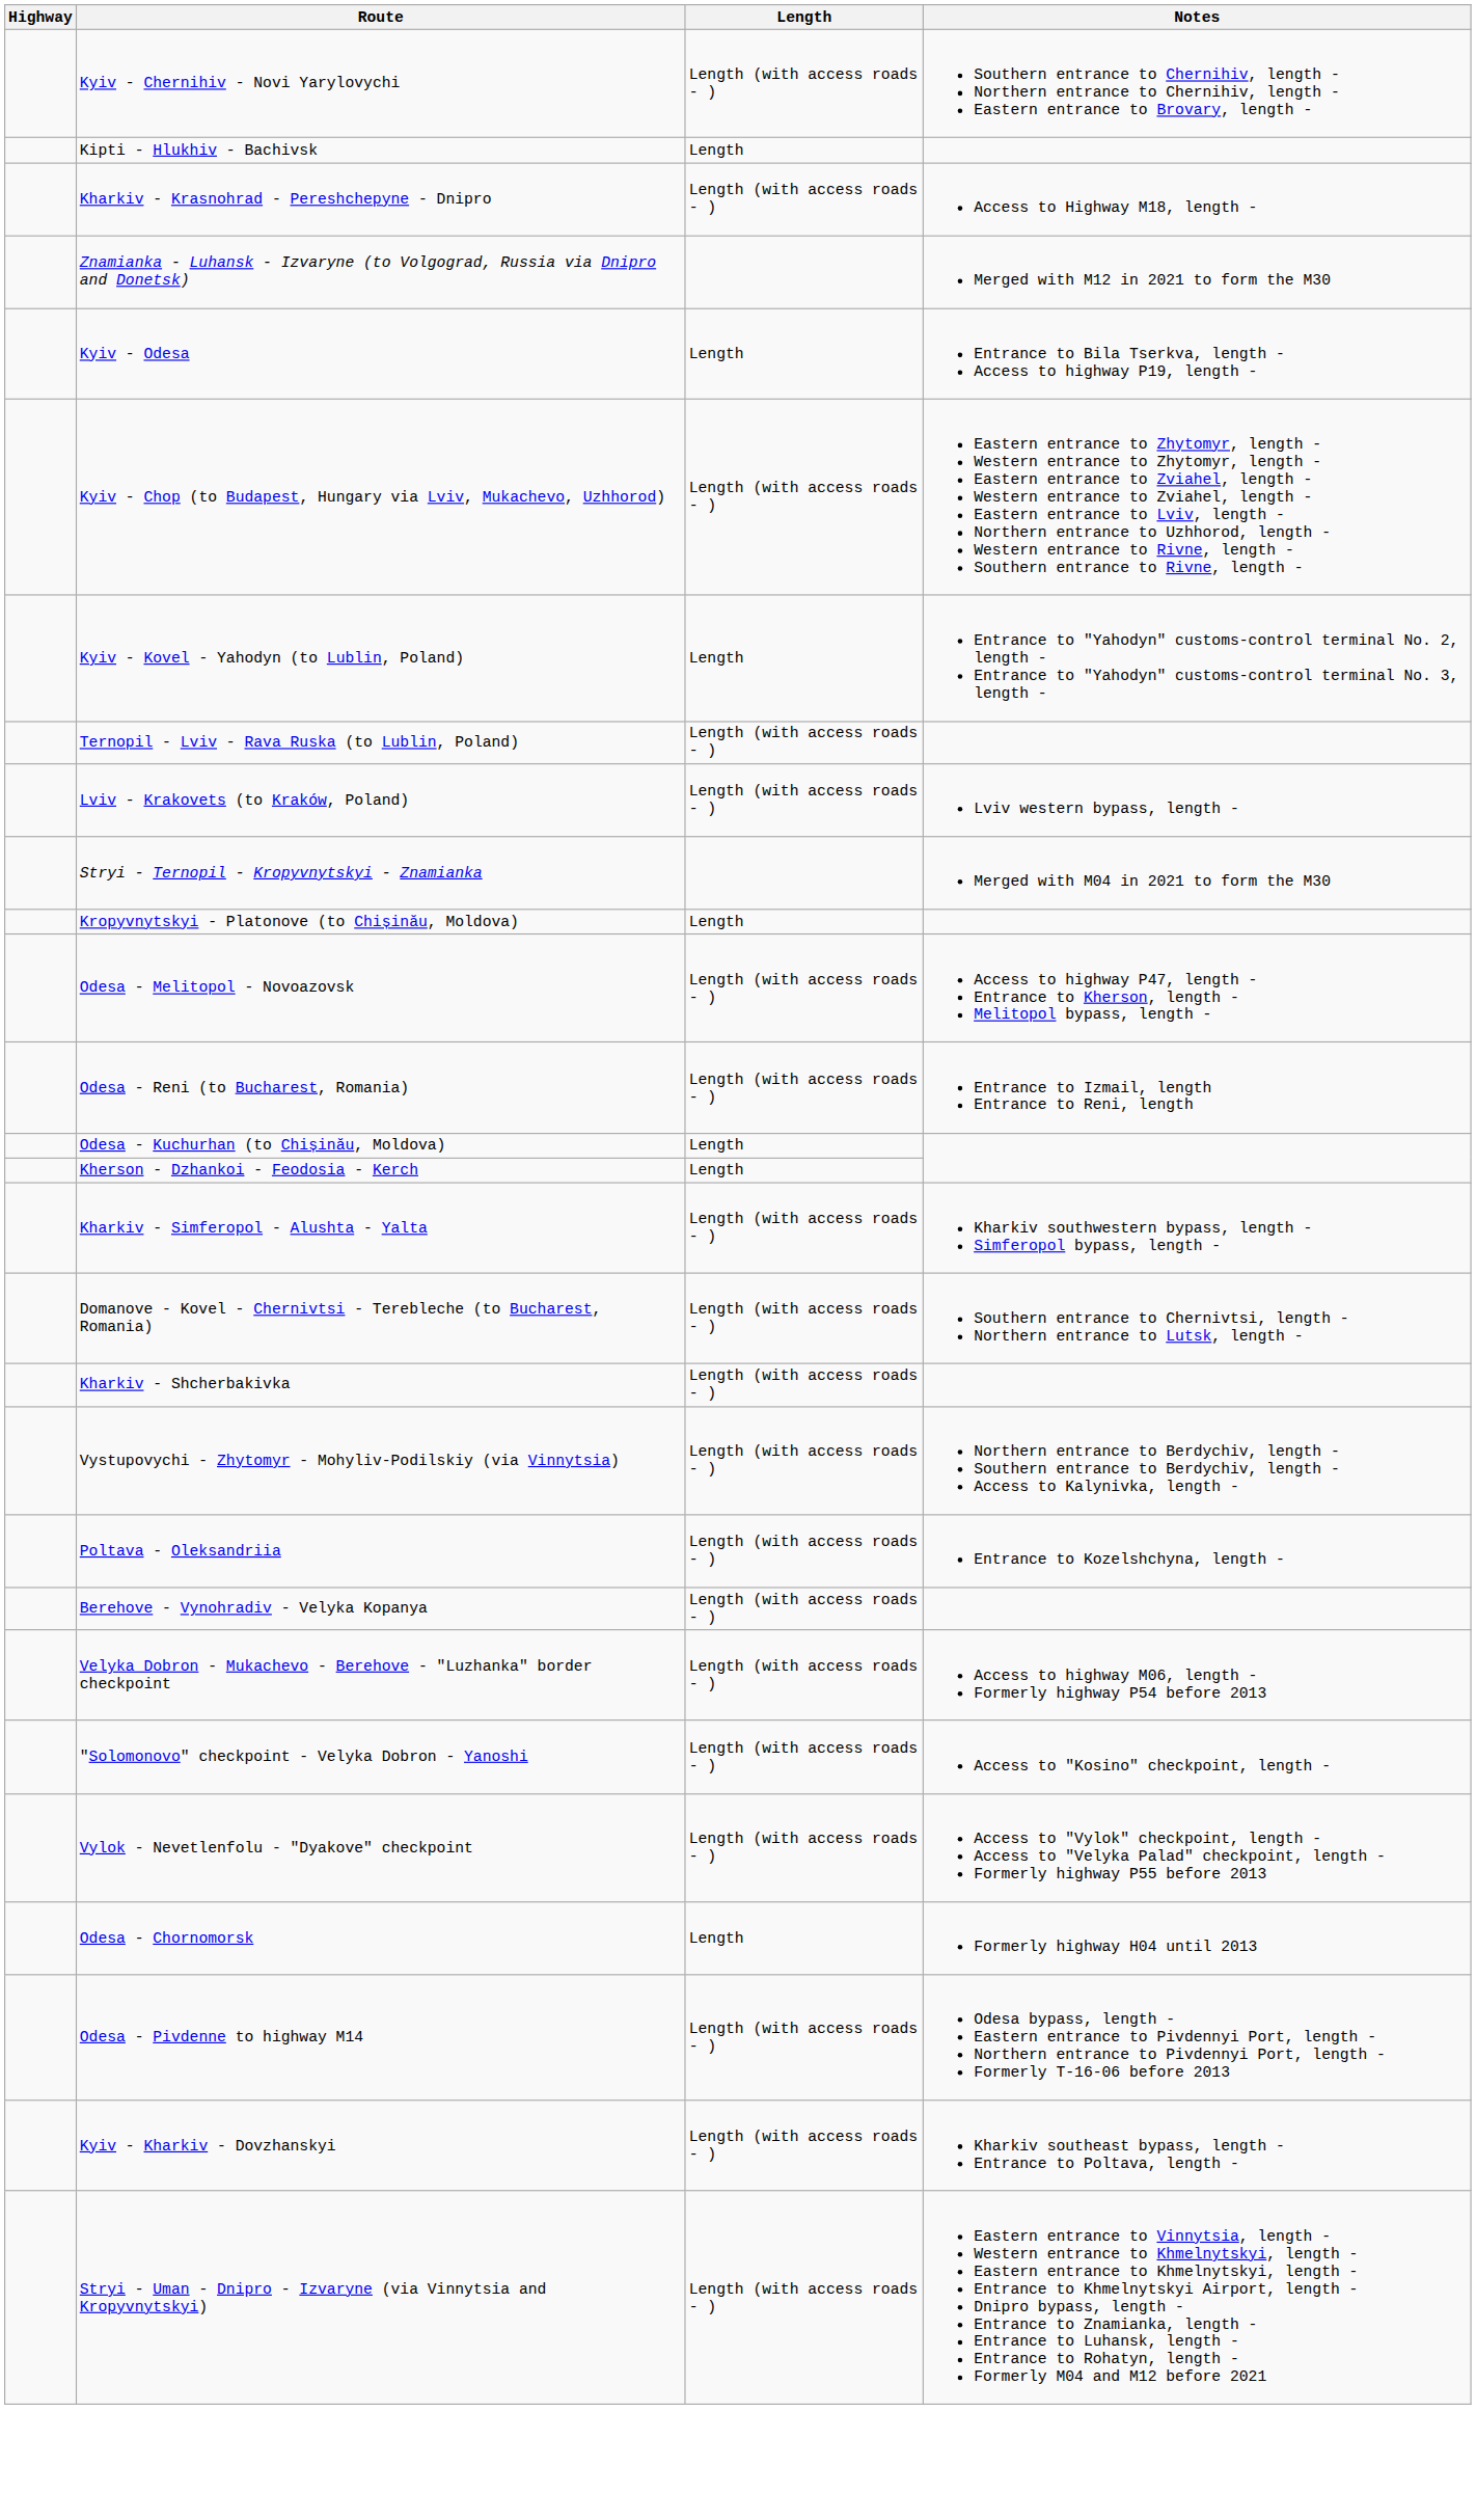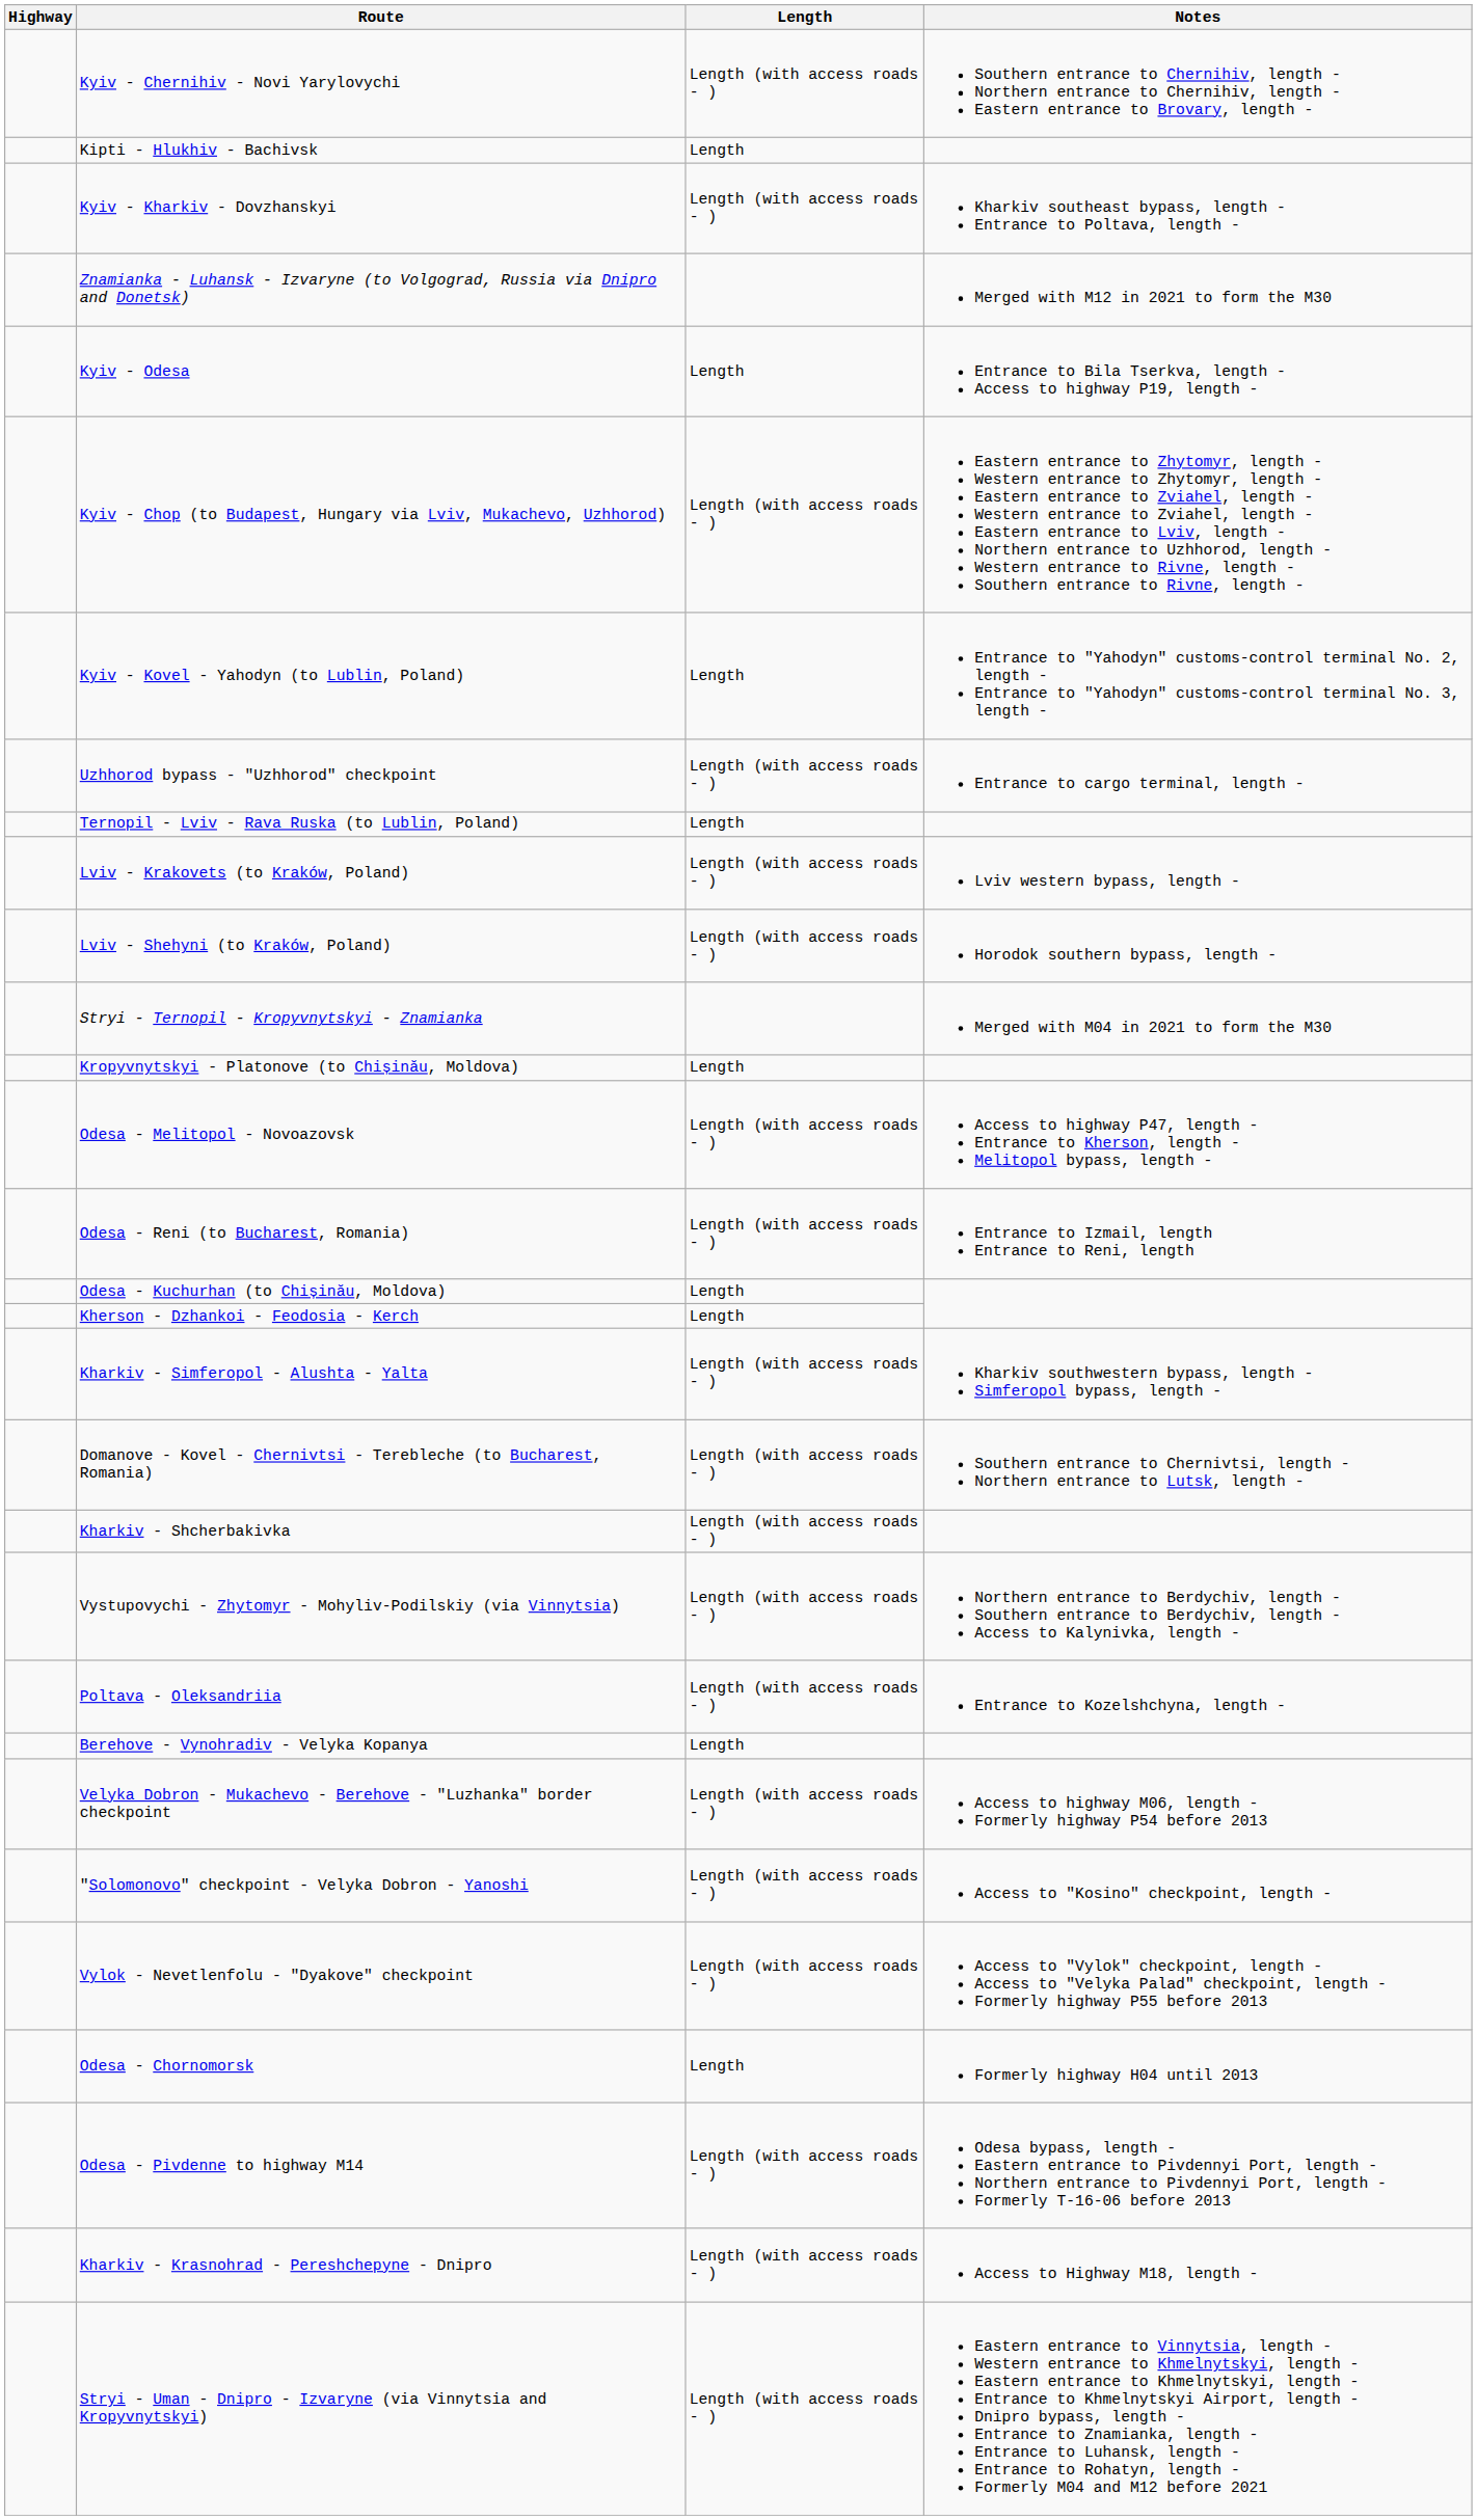rows swapped: Kyiv - Kharkiv - Dovzhanskyi <-> Kharkiv - Krasnohrad - Pereshchepyne - Dnipro
+ row: Uzhhorod bypass - "Uzhhorod" checkpoint | Length (with access roads - ) | Entrance to cargo terminal, length -
Ternopil - Lviv - Rava Ruska (to Lublin, Poland) | Length: Length (with access roads - ) -> Length
+ row: Lviv - Shehyni (to Kraków, Poland) | Length (with access roads - ) | Horodok southern bypass, length -
Berehove - Vynohradiv - Velyka Kopanya | Length: Length (with access roads - ) -> Length
